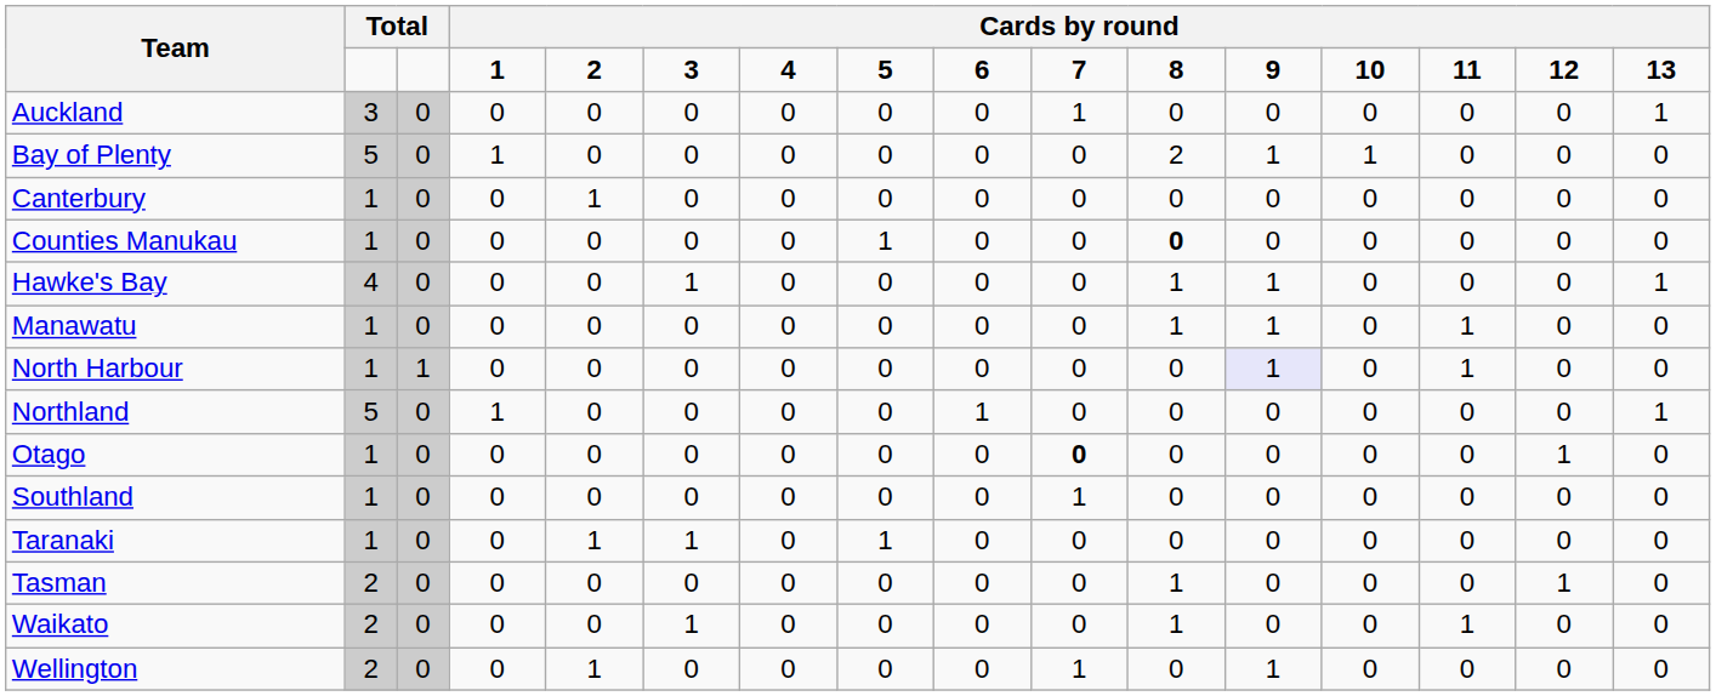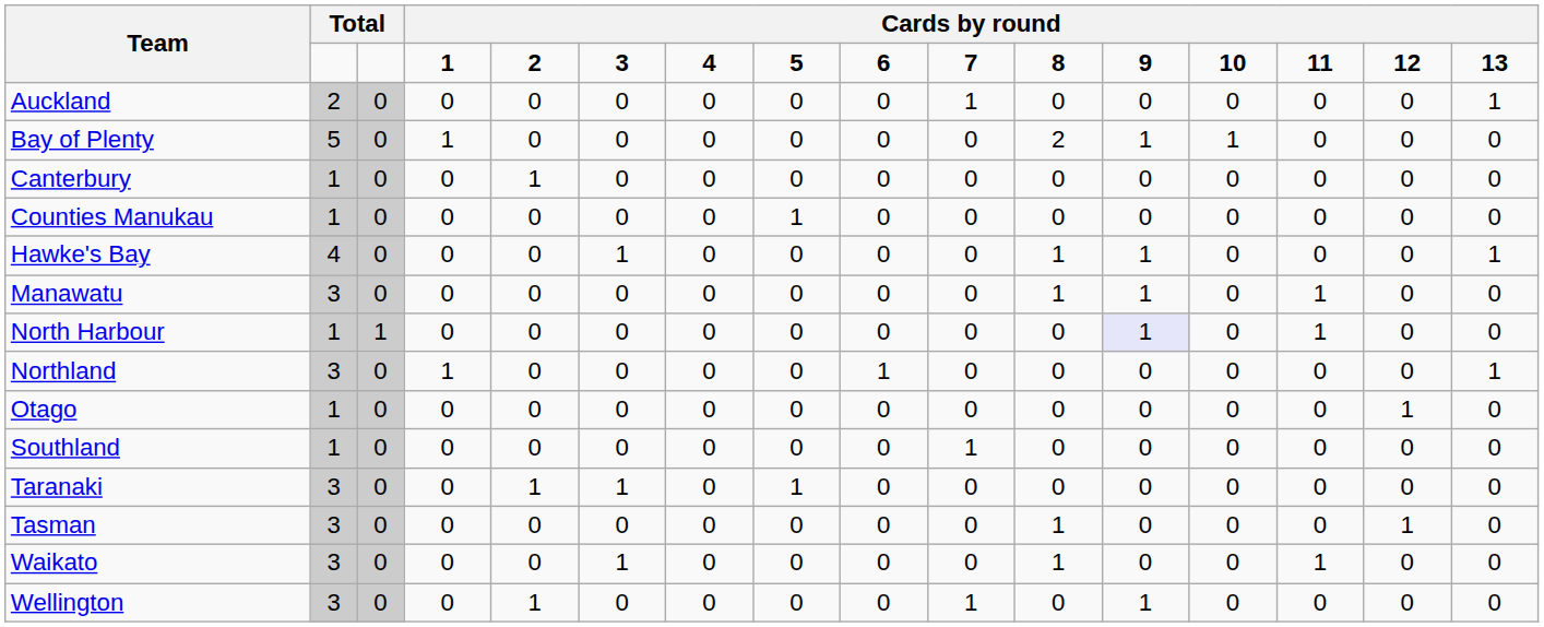Auckland | column 2: 3 -> 2
Counties Manukau | column 11: bold -> normal
Manawatu | column 2: 1 -> 3
Northland | column 2: 5 -> 3
Otago | column 10: bold -> normal
Taranaki | column 2: 1 -> 3
Tasman | column 2: 2 -> 3
Waikato | column 2: 2 -> 3
Wellington | column 2: 2 -> 3
